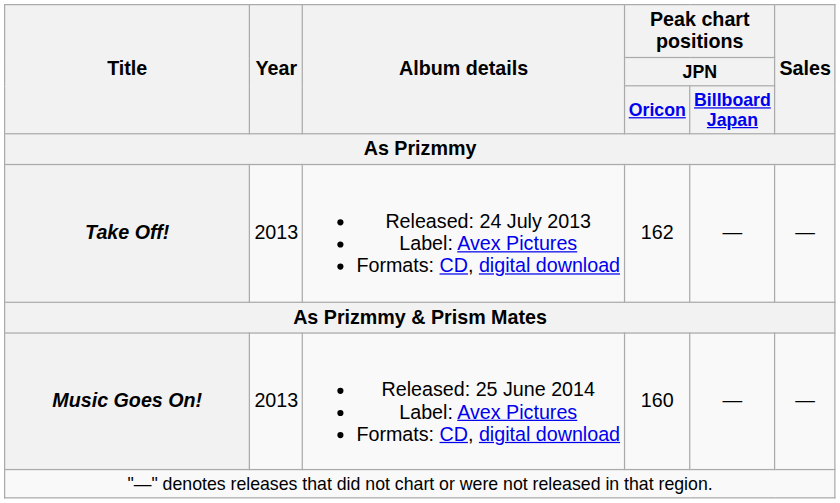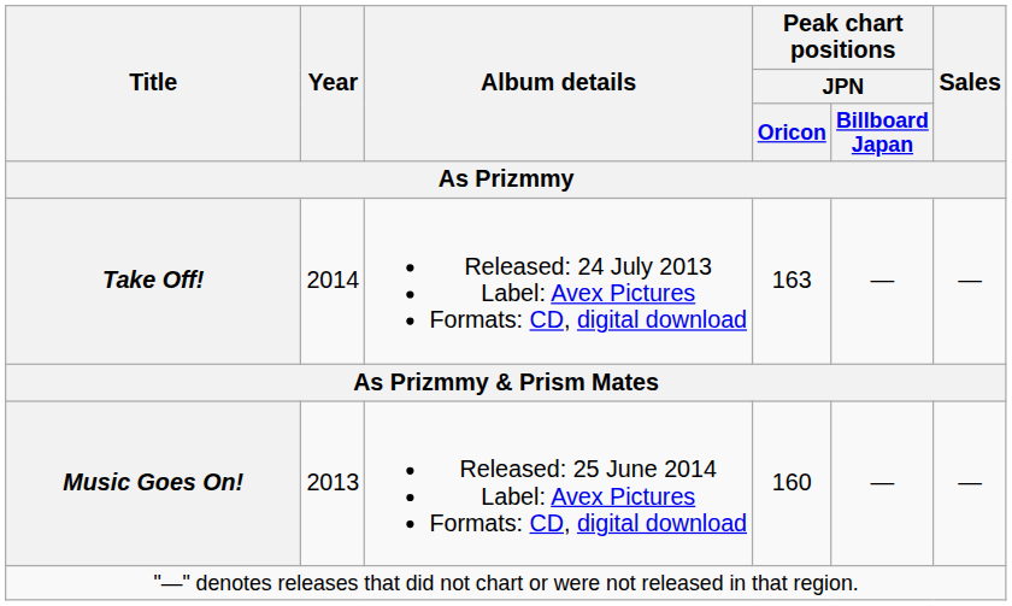Take Off! | Year: 2013 -> 2014
Take Off! | Peak chart positions / JPN / Oricon: 162 -> 163
